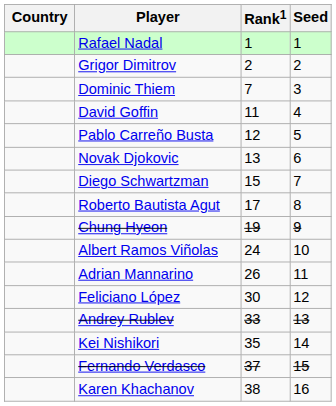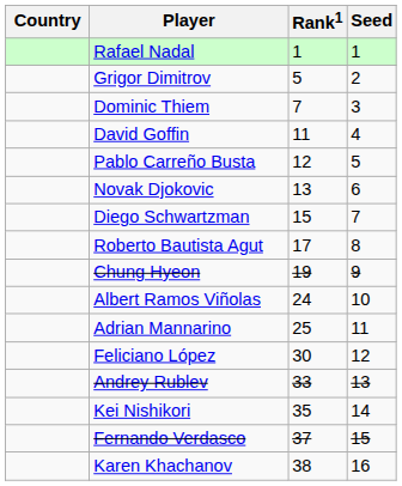Grigor Dimitrov | Rank1: 2 -> 5
Adrian Mannarino | Rank1: 26 -> 25
